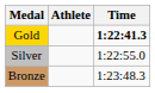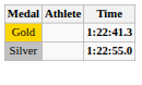Silver | Time: normal -> bold
- row: Bronze | 1:23:48.3
